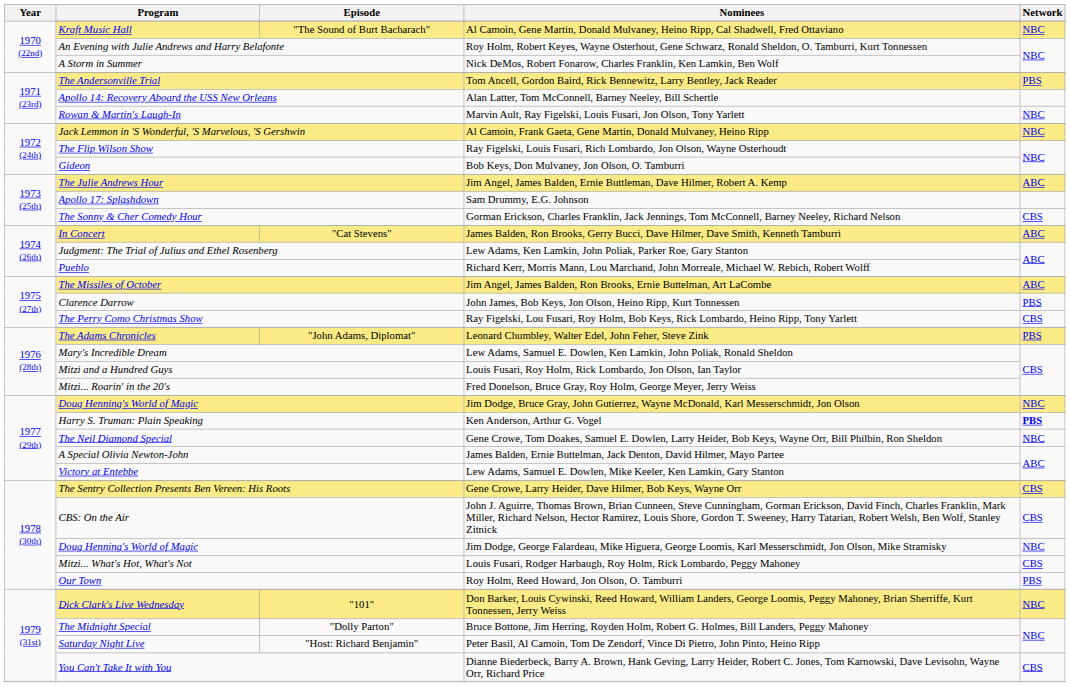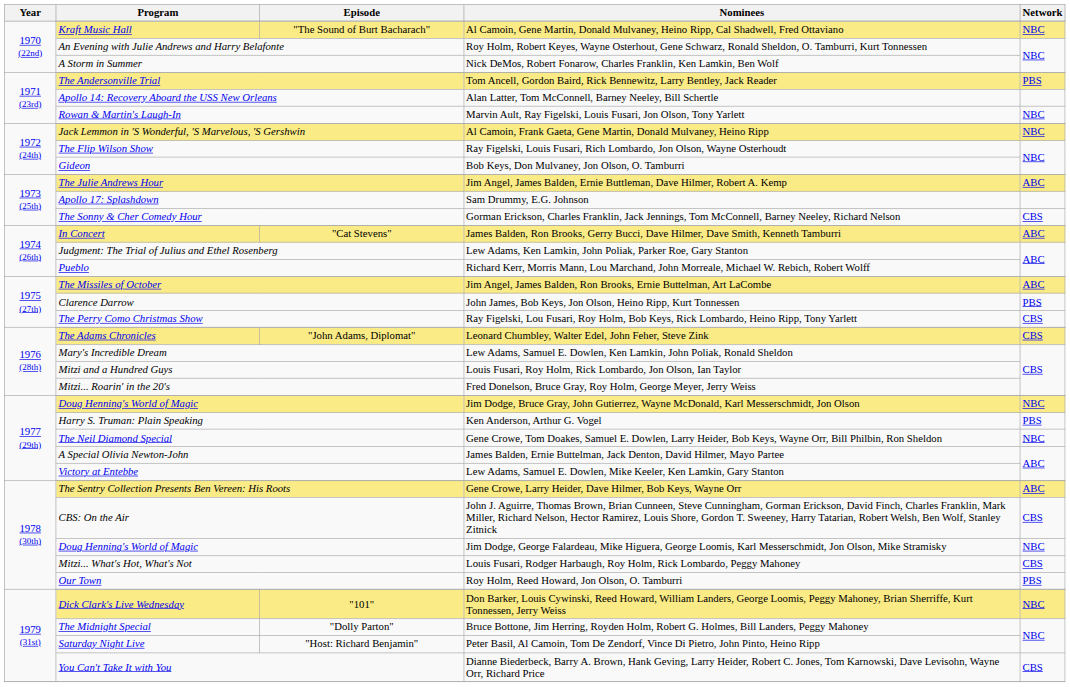Leonard Chumbley, Walter Edel, John Feher, Steve Zink | Network: PBS -> CBS
Ken Anderson, Arthur G. Vogel | Network: bold -> normal
Gene Crowe, Larry Heider, Dave Hilmer, Bob Keys, Wayne Orr | Network: CBS -> ABC
